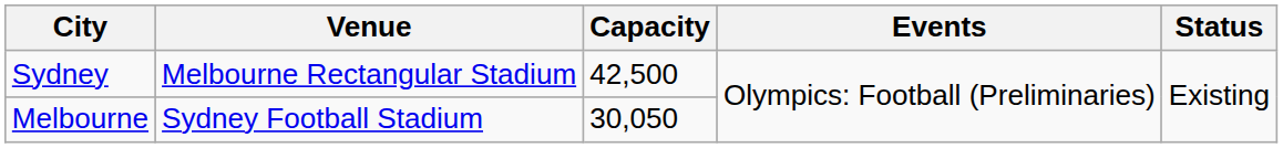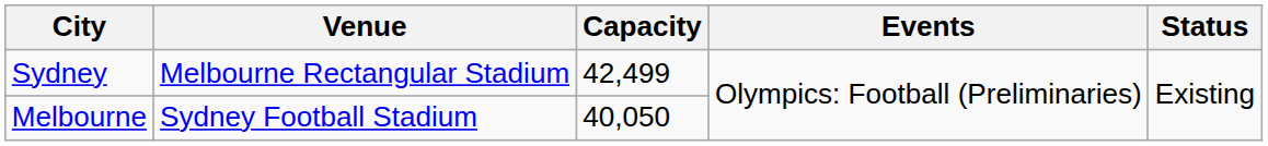Sydney | Capacity: 42,500 -> 42,499
Melbourne | Capacity: 30,050 -> 40,050
